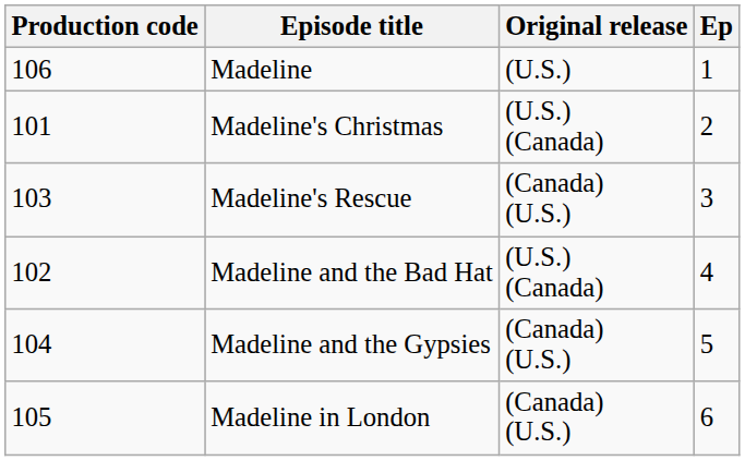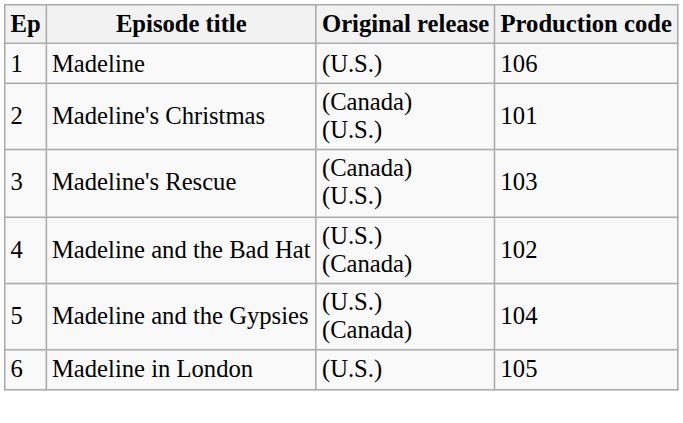columns swapped: Ep <-> Production code
Madeline's Christmas | Original release: (U.S.) (Canada) -> (Canada) (U.S.)
Madeline and the Gypsies | Original release: (Canada) (U.S.) -> (U.S.) (Canada)
Madeline in London | Original release: (Canada) (U.S.) -> (U.S.)
